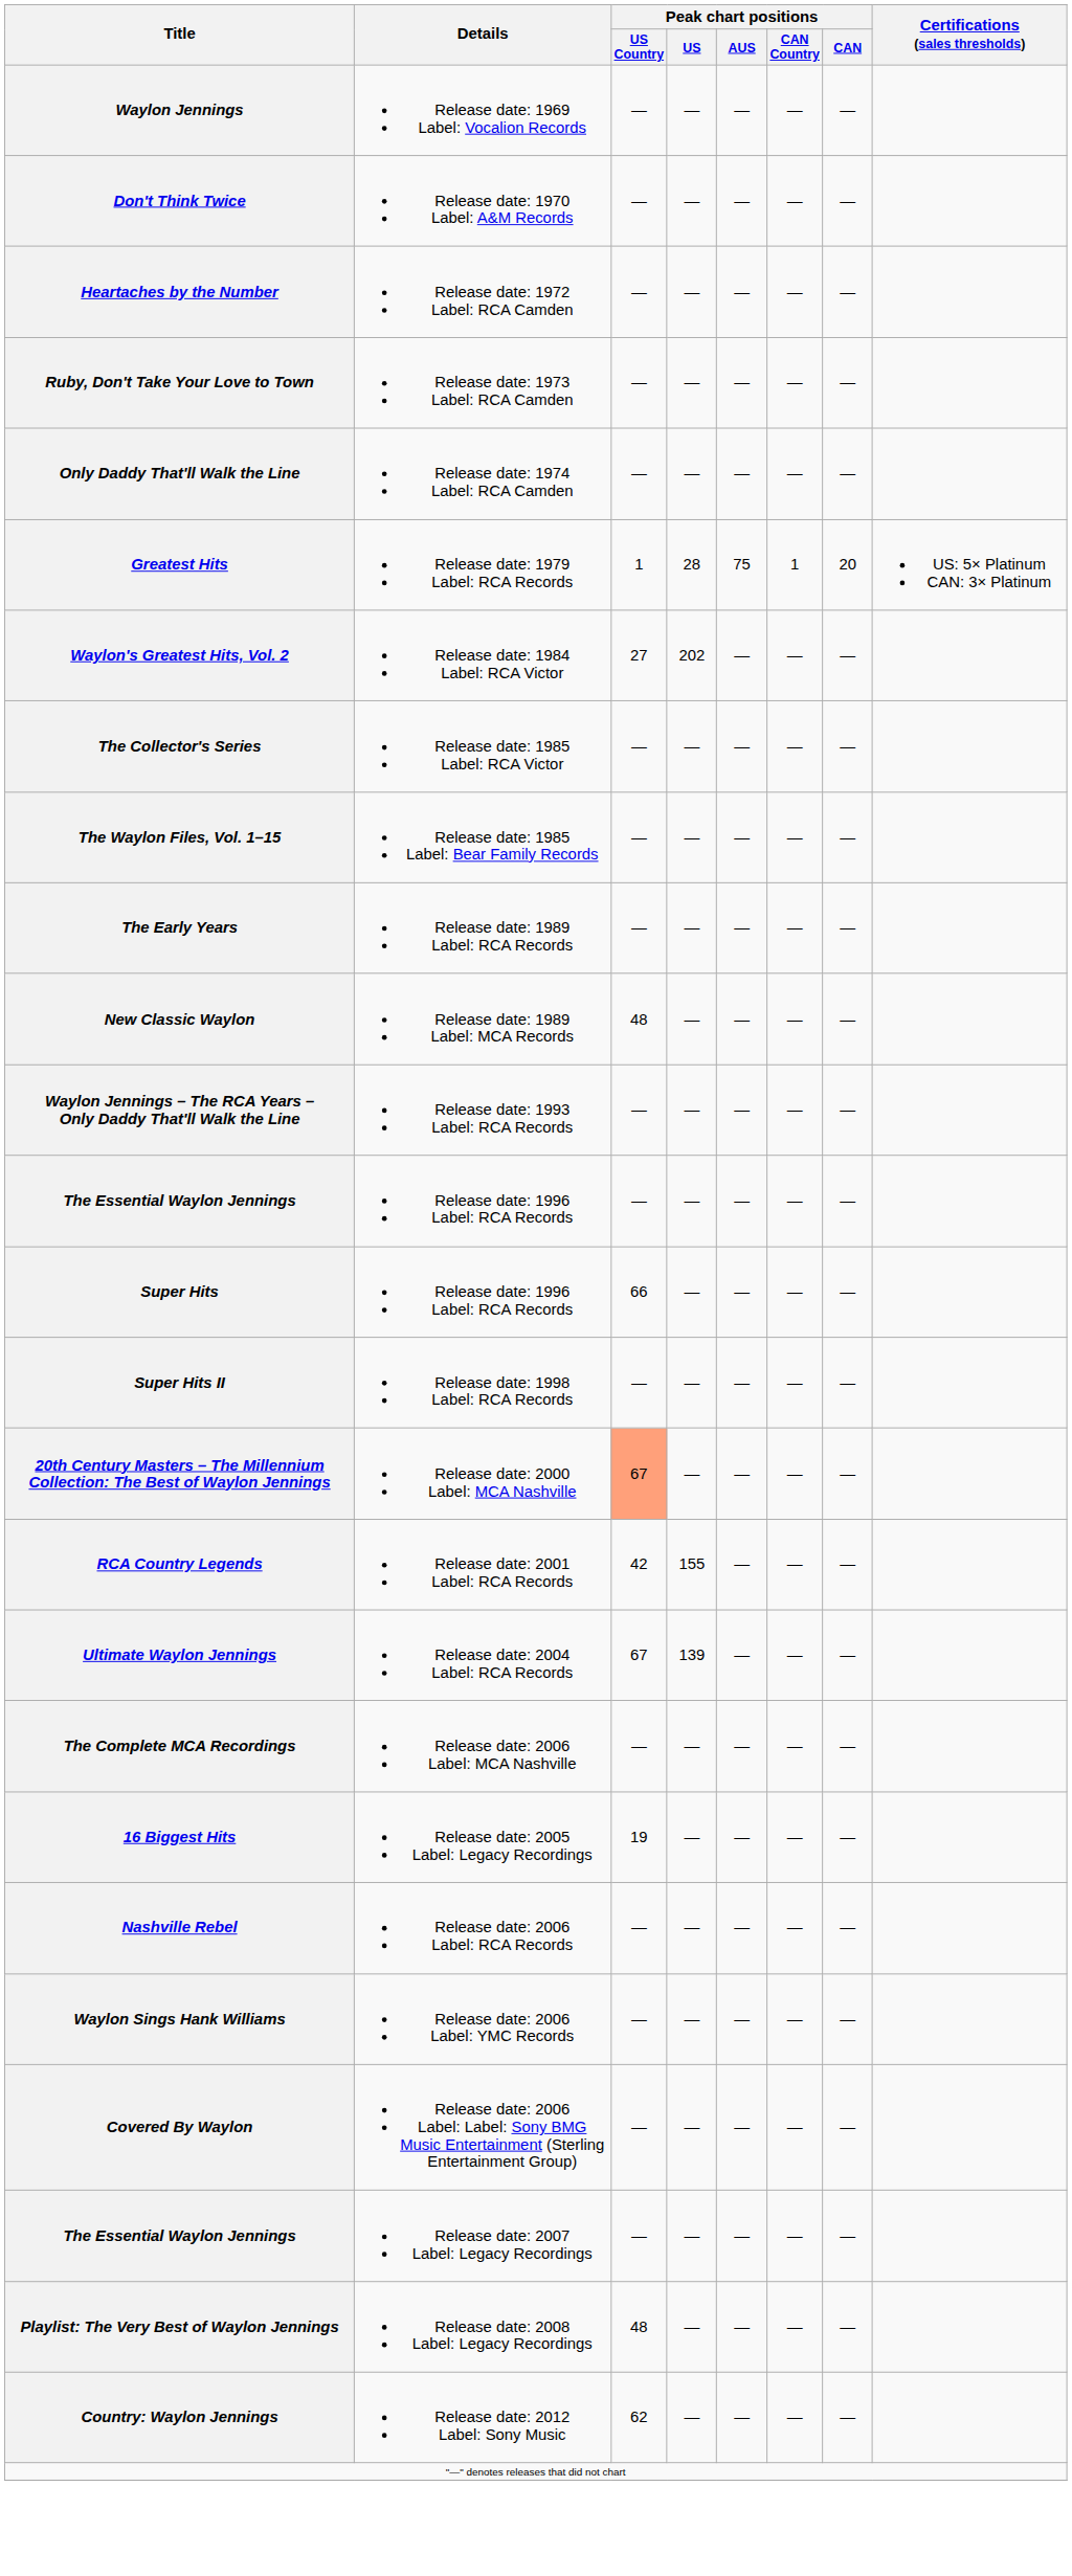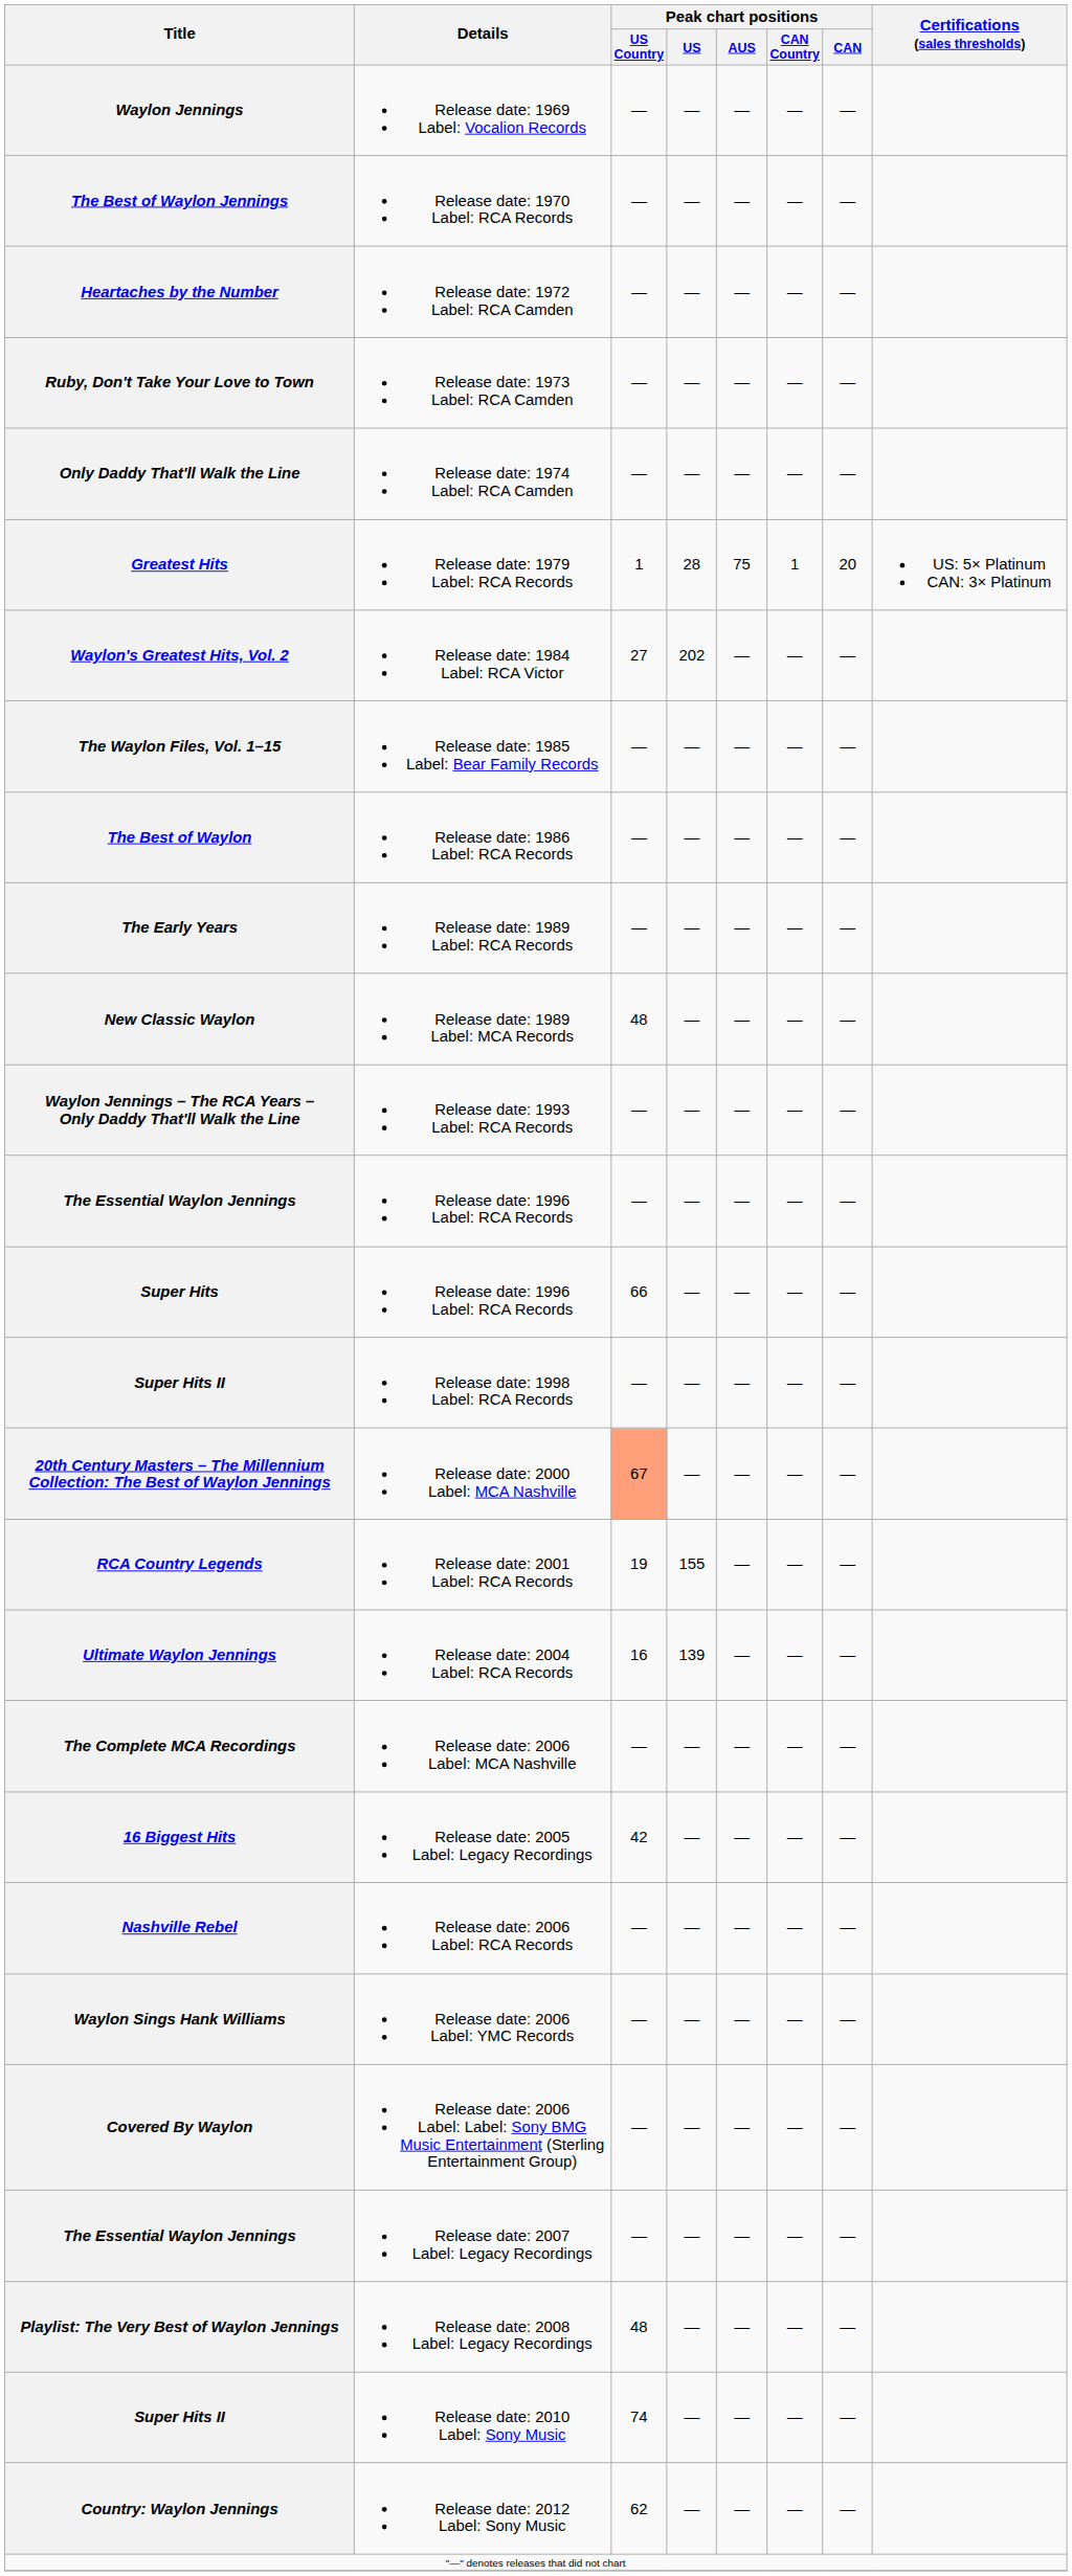+ row: The Best of Waylon Jennings | Release date: 1970 Label: RCA Records | — | — | — | — | —
- row: Don't Think Twice | Release date: 1970 Label: A&M Records | — | — | — | — | —
- row: The Collector's Series | Release date: 1985 Label: RCA Victor | — | — | — | — | —
+ row: The Best of Waylon | Release date: 1986 Label: RCA Records | — | — | — | — | —
Release date: 2001 Label: RCA Records | Peak chart positions / US Country: 42 -> 19
Release date: 2004 Label: RCA Records | Peak chart positions / US Country: 67 -> 16
Release date: 2005 Label: Legacy Recordings | Peak chart positions / US Country: 19 -> 42
+ row: Super Hits II | Release date: 2010 Label: Sony Music | 74 | — | — | — | —
